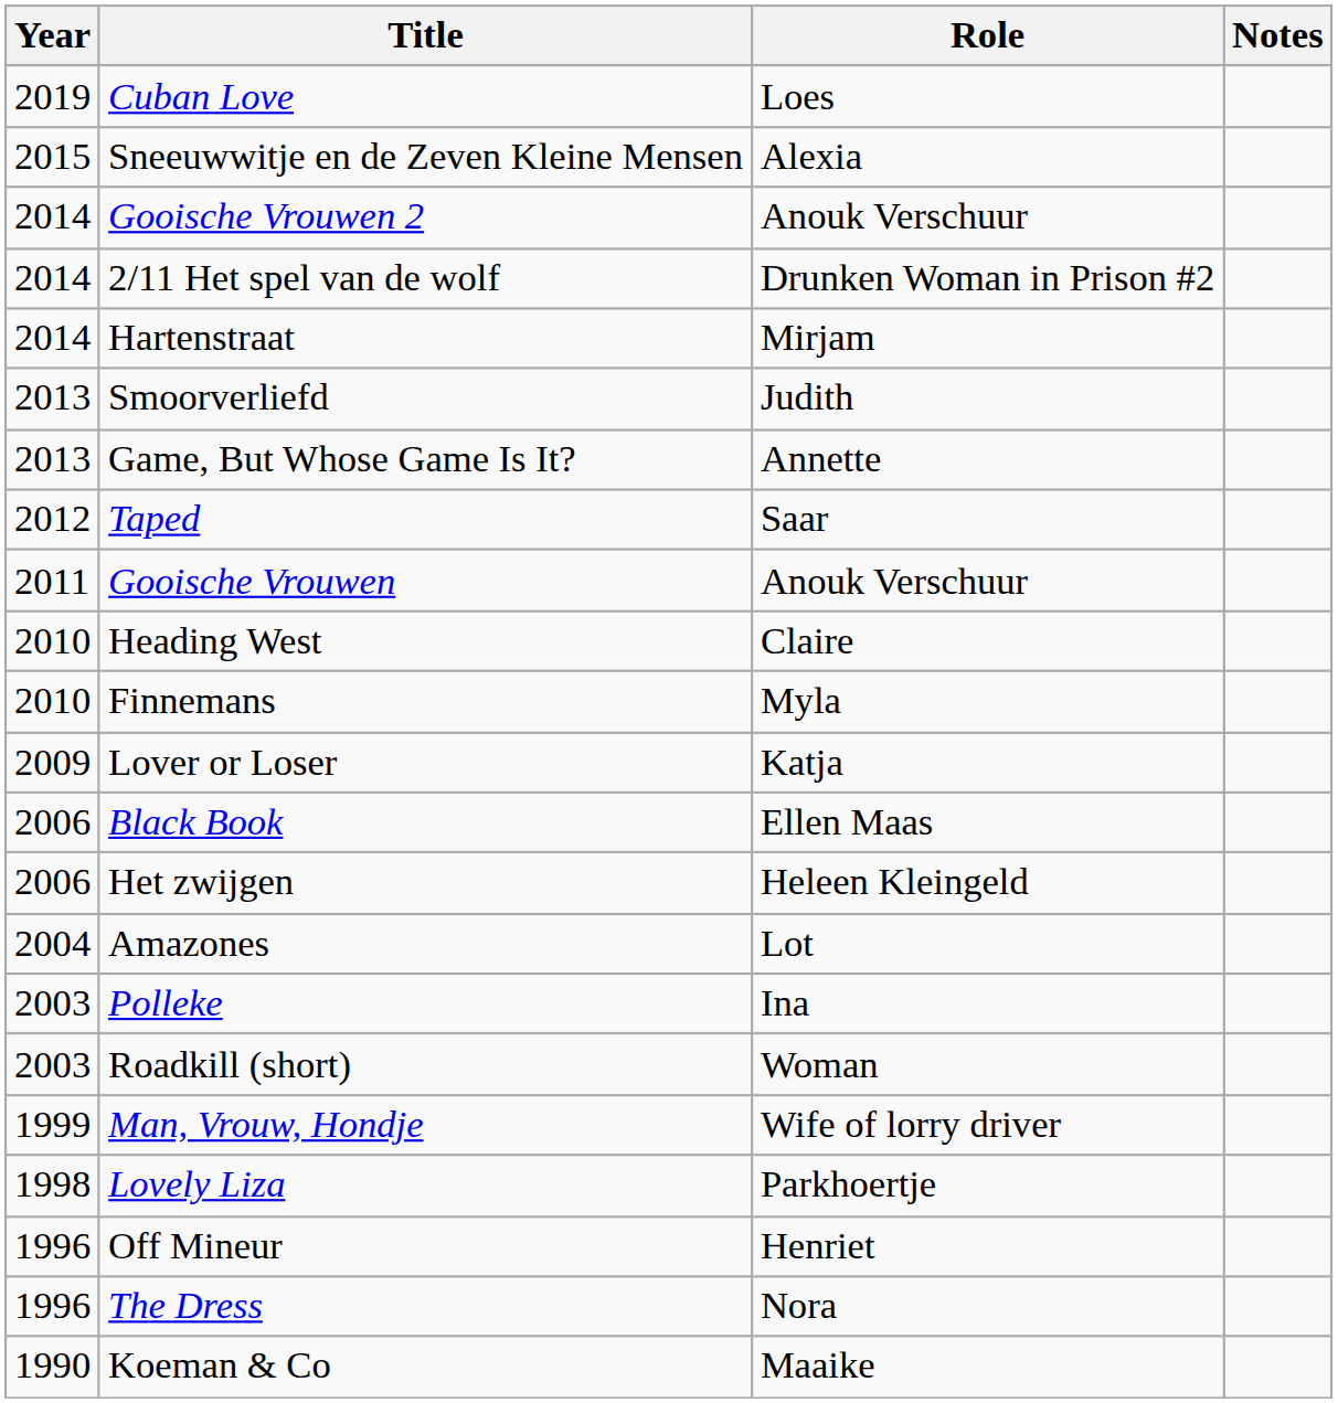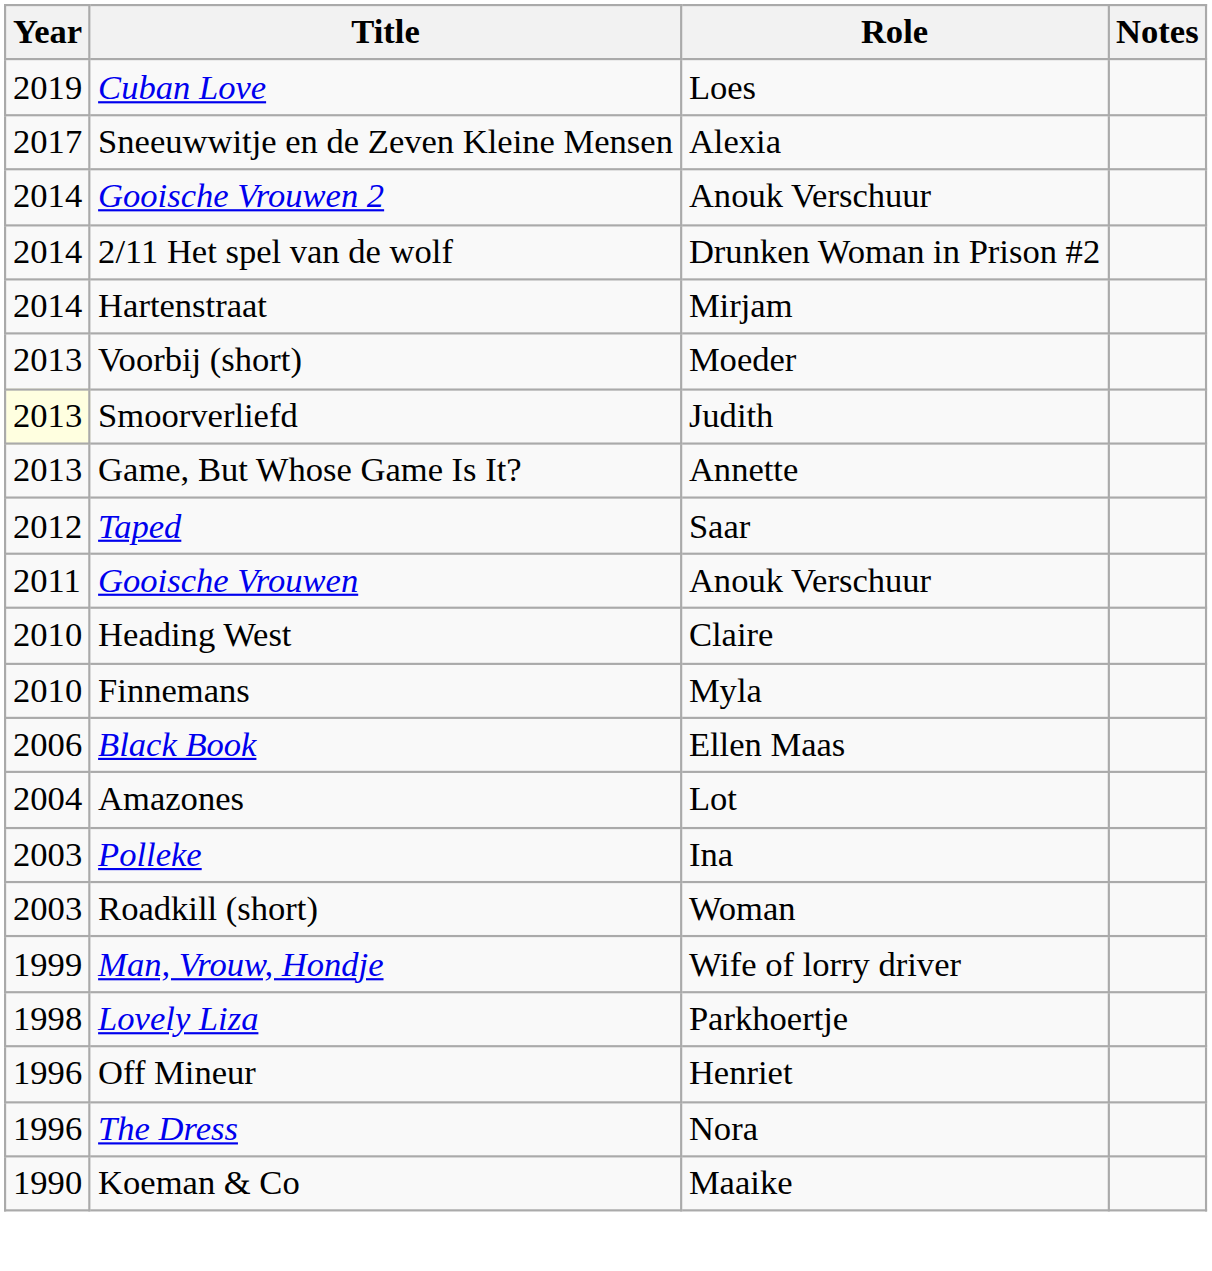Sneeuwwitje en de Zeven Kleine Mensen | Year: 2015 -> 2017
+ row: 2013 | Voorbij (short) | Moeder
Smoorverliefd | Year: no background -> lightyellow background
- row: 2009 | Lover or Loser | Katja
- row: 2006 | Het zwijgen | Heleen Kleingeld
